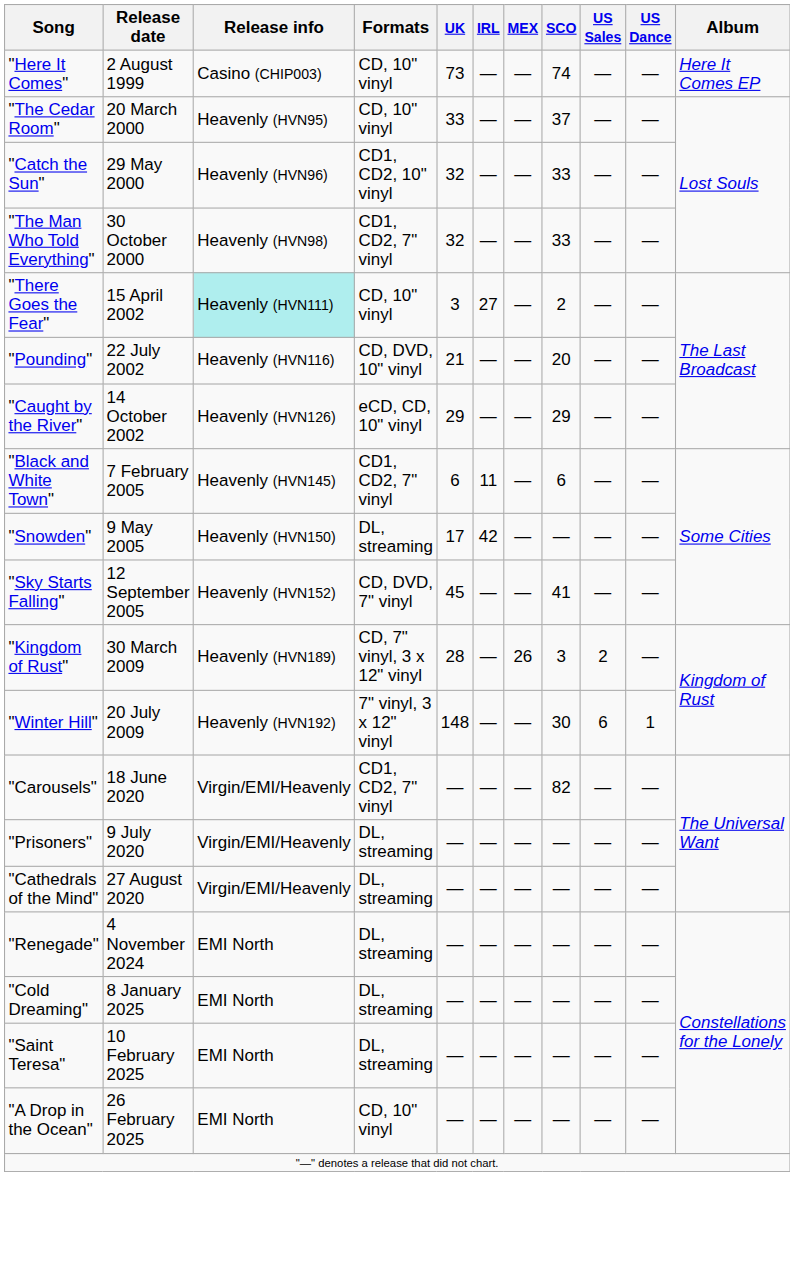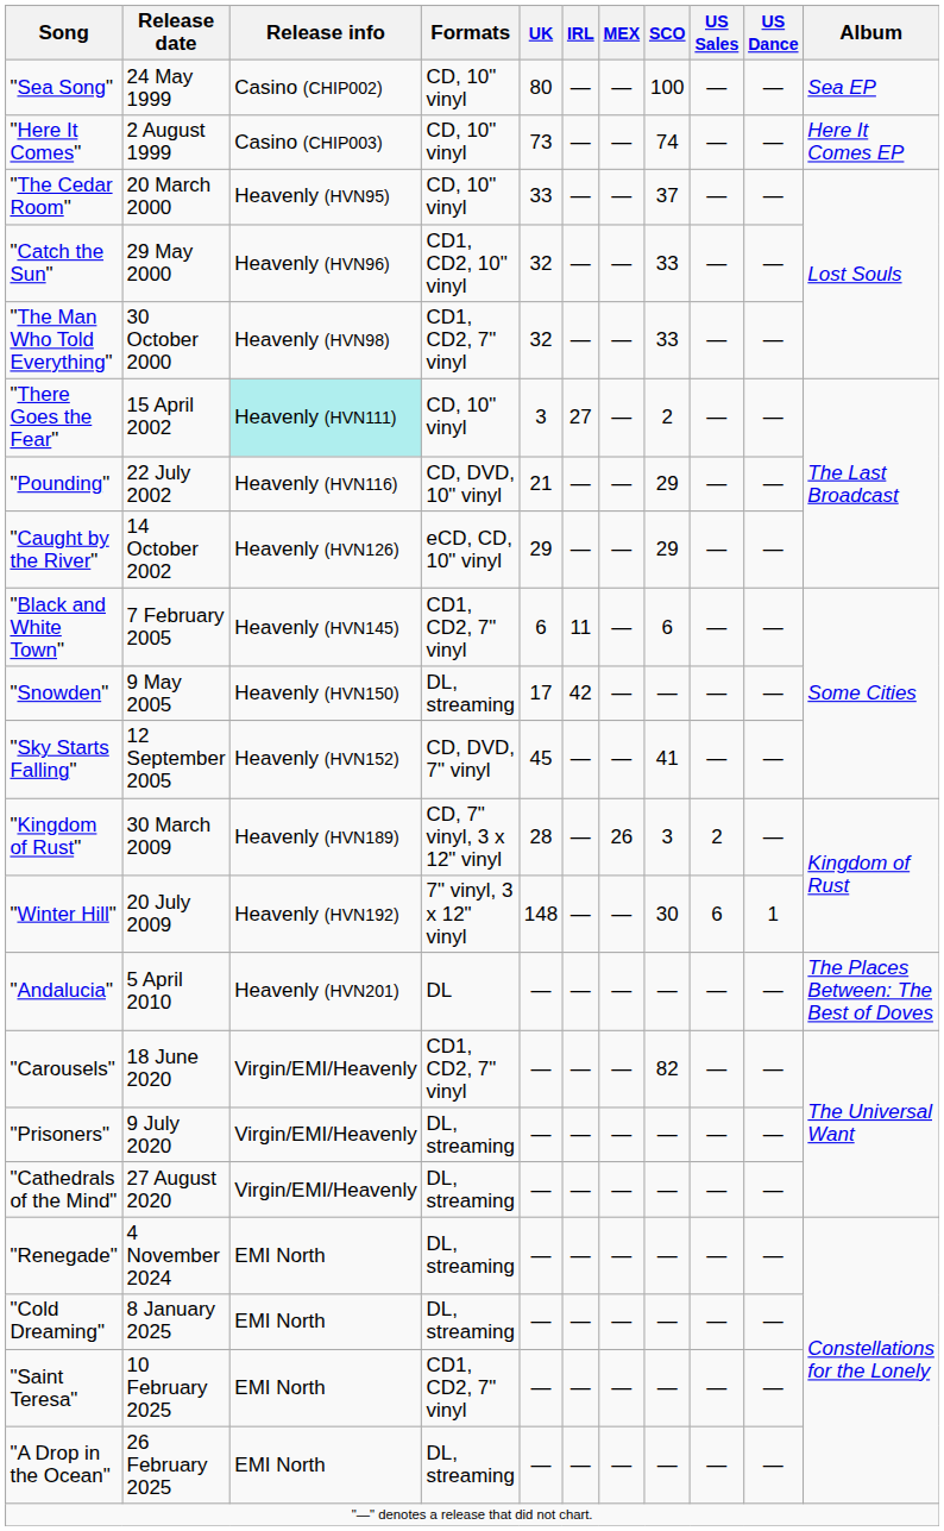+ row: "Sea Song" | 24 May 1999 | Casino (CHIP002) | CD, 10" vinyl | 80 | — | — | 100 | — | — | Sea EP
"Pounding" | SCO: 20 -> 29
+ row: "Andalucia" | 5 April 2010 | Heavenly (HVN201) | DL | — | — | — | — | — | — | The Places Between: The Best of Doves
"Saint Teresa" | Formats: DL, streaming -> CD1, CD2, 7" vinyl
"A Drop in the Ocean" | Formats: CD, 10" vinyl -> DL, streaming
